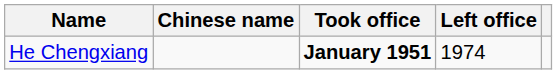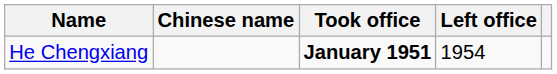He Chengxiang | Left office: 1974 -> 1954
